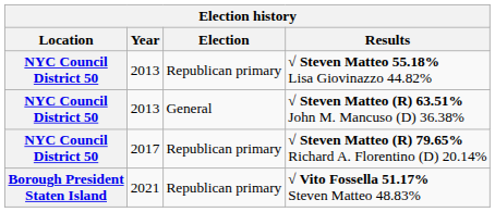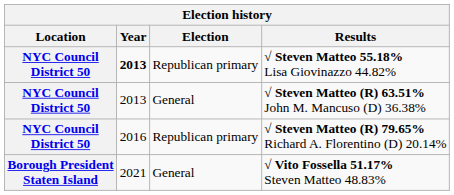√ Steven Matteo 55.18% Lisa Giovinazzo 44.82% | Year: normal -> bold
√ Steven Matteo (R) 79.65% Richard A. Florentino (D) 20.14% | Year: 2017 -> 2016
√ Vito Fossella 51.17% Steven Matteo 48.83% | Election: Republican primary -> General
